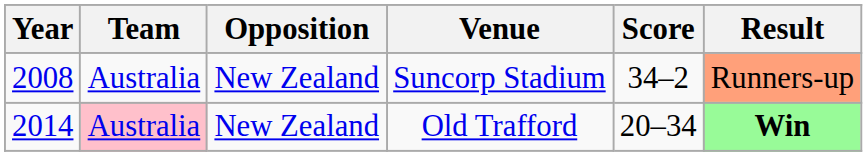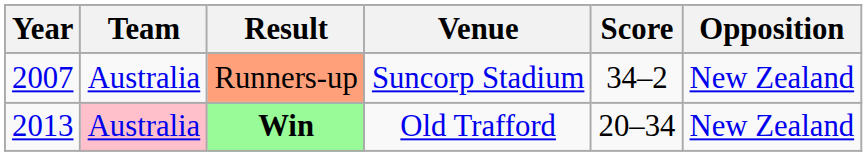columns swapped: Opposition <-> Result
Suncorp Stadium | Year: 2008 -> 2007
Old Trafford | Year: 2014 -> 2013
